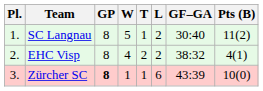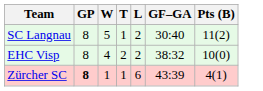- column: Pl. | 1. | 2. | 3.
EHC Visp | Pts (B): 4(1) -> 10(0)
Zürcher SC | Pts (B): 10(0) -> 4(1)
